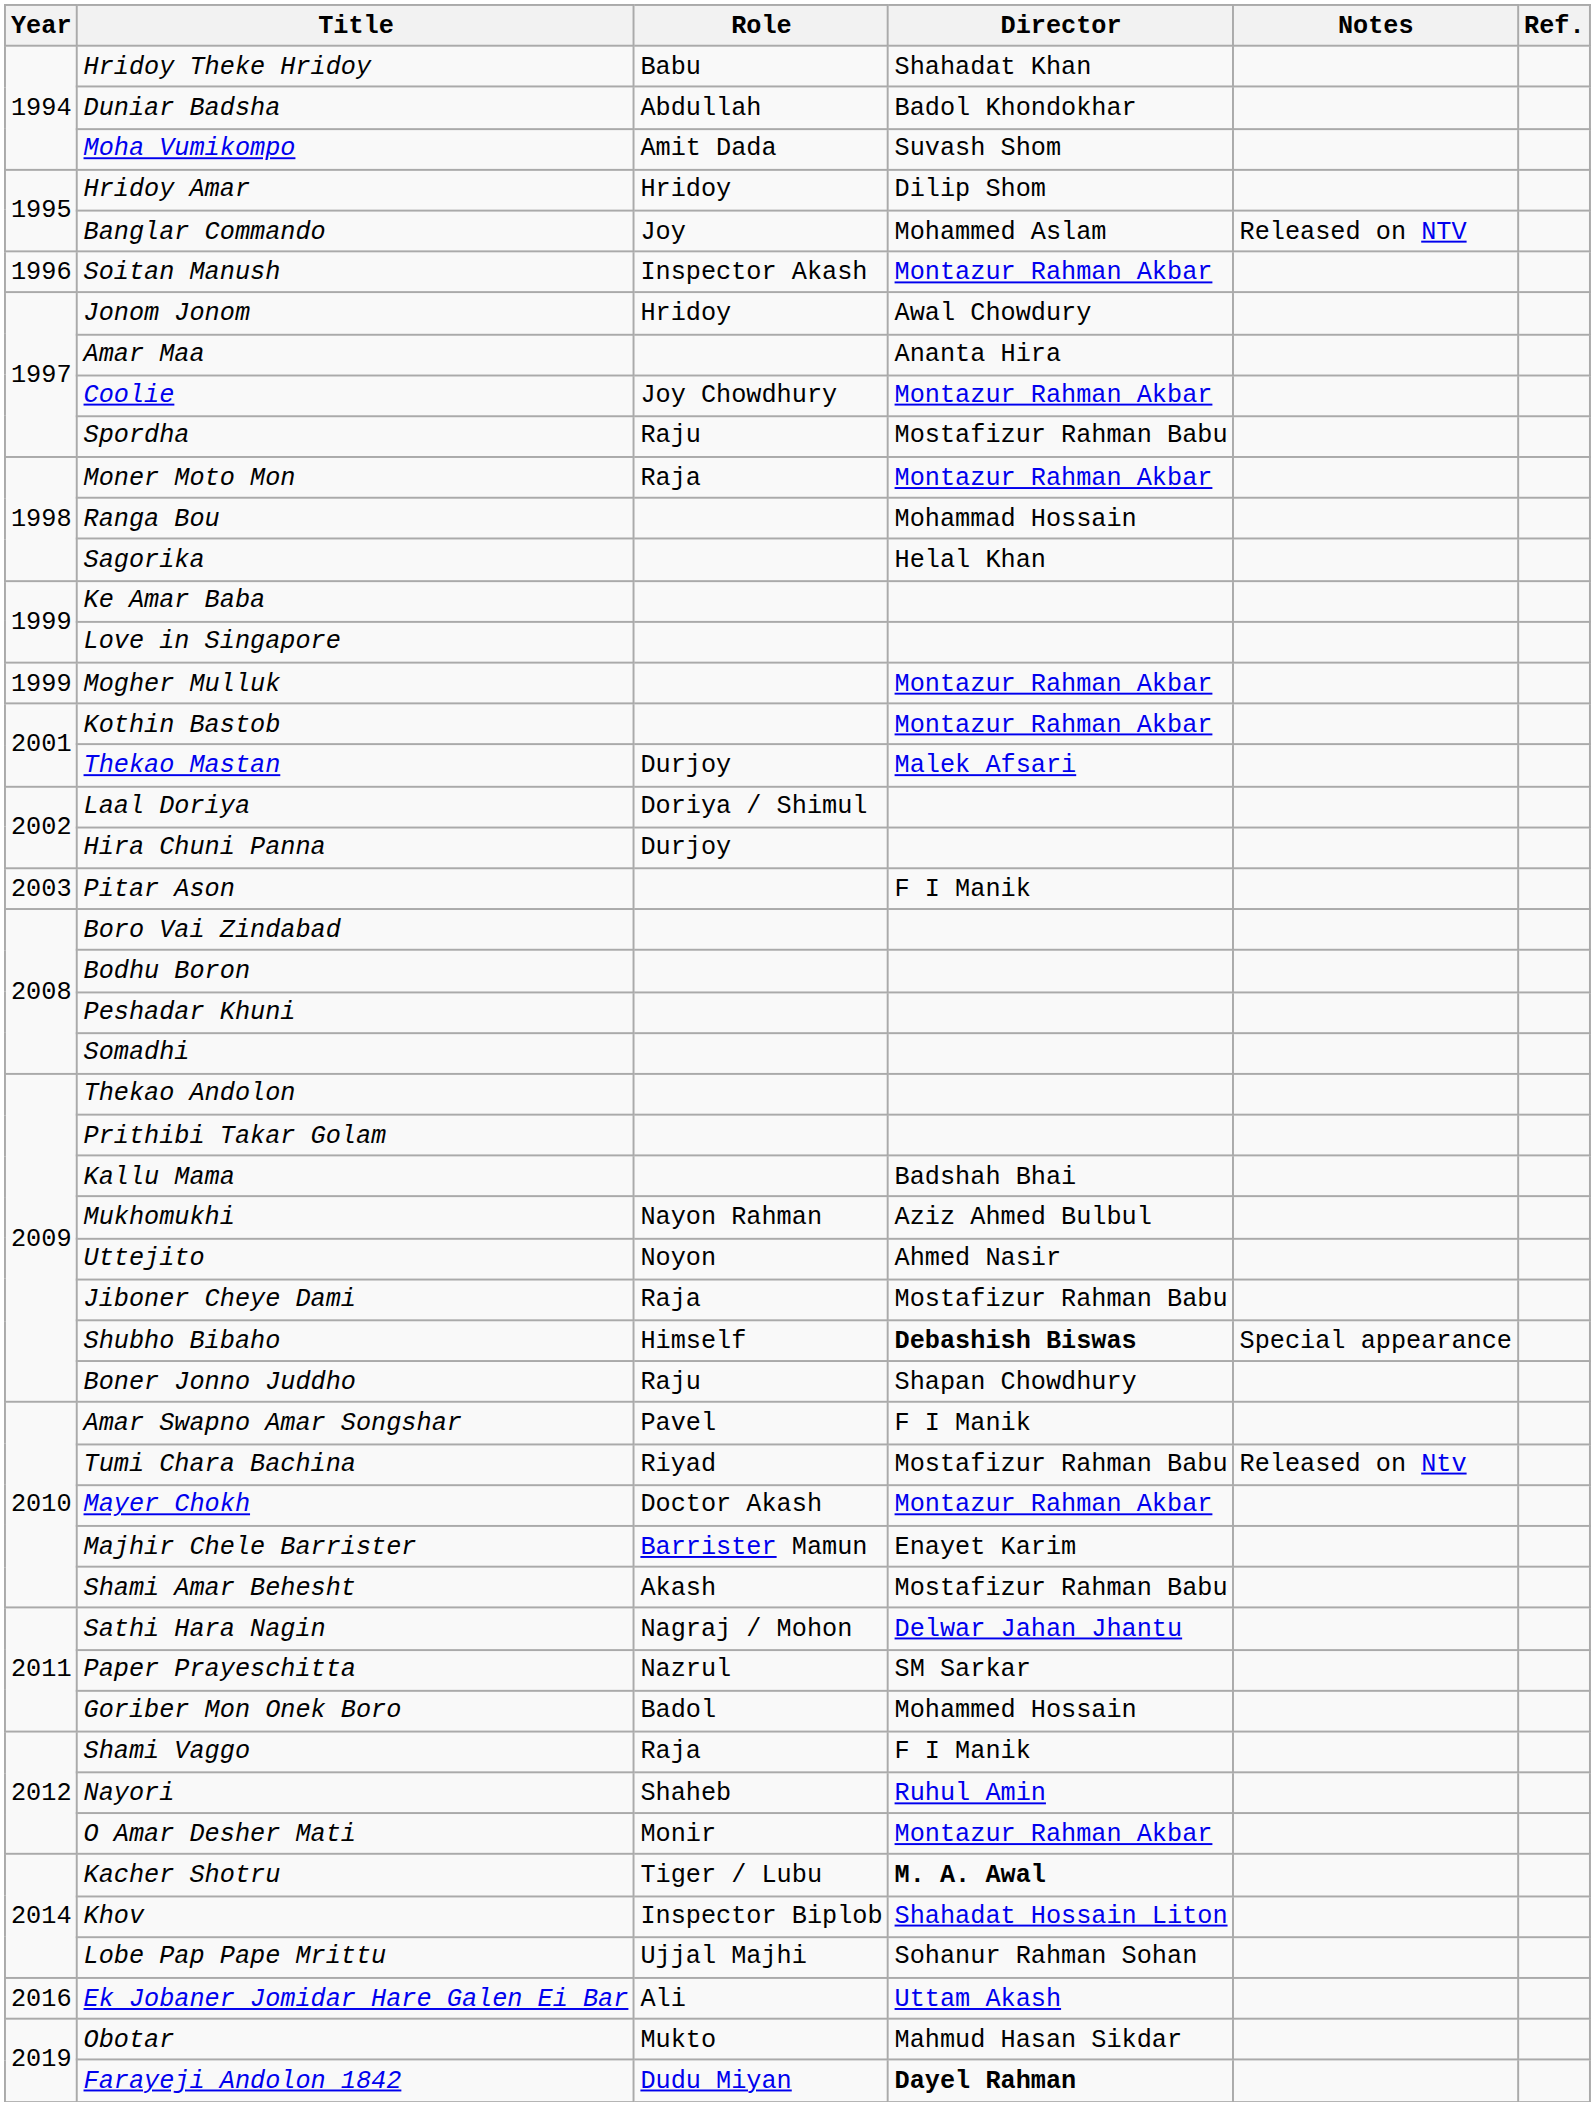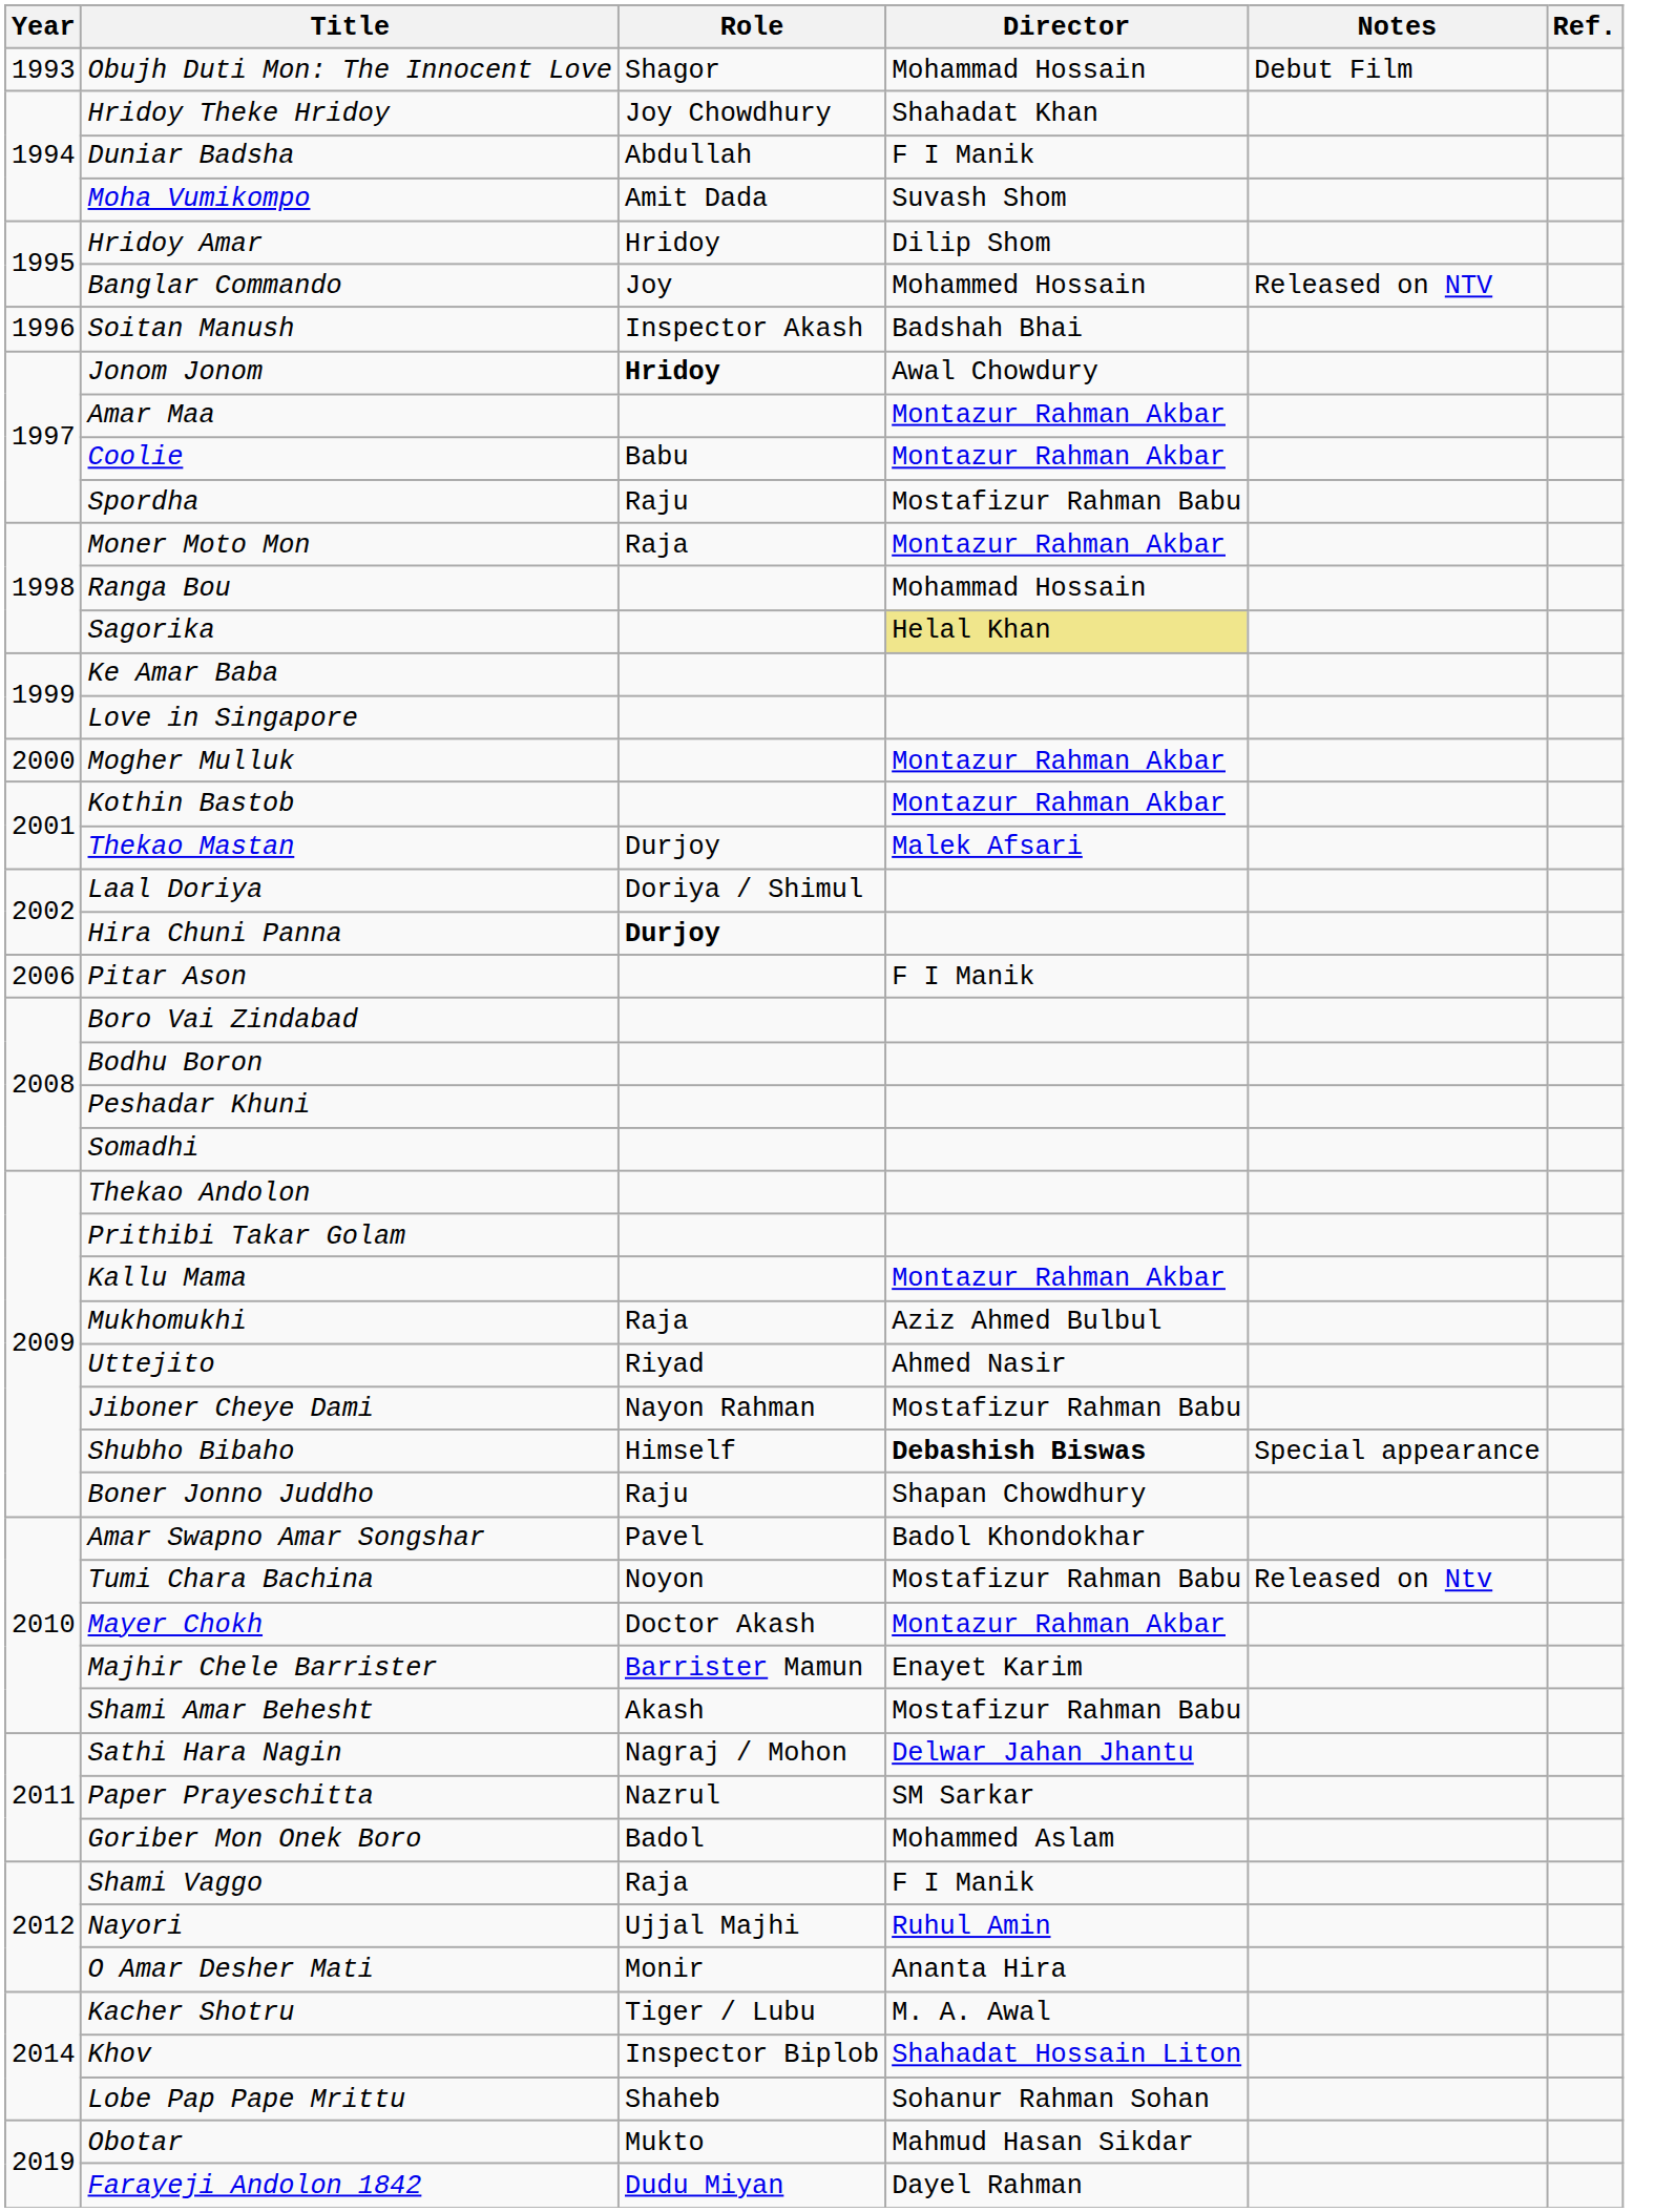+ row: 1993 | Obujh Duti Mon: The Innocent Love | Shagor | Mohammad Hossain | Debut Film
Hridoy Theke Hridoy | Role: Babu -> Joy Chowdhury
Duniar Badsha | Director: Badol Khondokhar -> F I Manik
Banglar Commando | Director: Mohammed Aslam -> Mohammed Hossain
Soitan Manush | Director: Montazur Rahman Akbar -> Badshah Bhai
Jonom Jonom | Role: normal -> bold
Amar Maa | Director: Ananta Hira -> Montazur Rahman Akbar
Coolie | Role: Joy Chowdhury -> Babu
Sagorika | Director: no background -> khaki background
Mogher Mulluk | Year: 1999 -> 2000
Hira Chuni Panna | Role: normal -> bold
Pitar Ason | Year: 2003 -> 2006
Kallu Mama | Director: Badshah Bhai -> Montazur Rahman Akbar
Mukhomukhi | Role: Nayon Rahman -> Raja
Uttejito | Role: Noyon -> Riyad
Jiboner Cheye Dami | Role: Raja -> Nayon Rahman
Amar Swapno Amar Songshar | Director: F I Manik -> Badol Khondokhar
Tumi Chara Bachina | Role: Riyad -> Noyon
Goriber Mon Onek Boro | Director: Mohammed Hossain -> Mohammed Aslam
Nayori | Role: Shaheb -> Ujjal Majhi
O Amar Desher Mati | Director: Montazur Rahman Akbar -> Ananta Hira
Kacher Shotru | Director: bold -> normal
Lobe Pap Pape Mrittu | Role: Ujjal Majhi -> Shaheb
- row: 2016 | Ek Jobaner Jomidar Hare Galen Ei Bar | Ali | Uttam Akash
Farayeji Andolon 1842 | Director: bold -> normal
